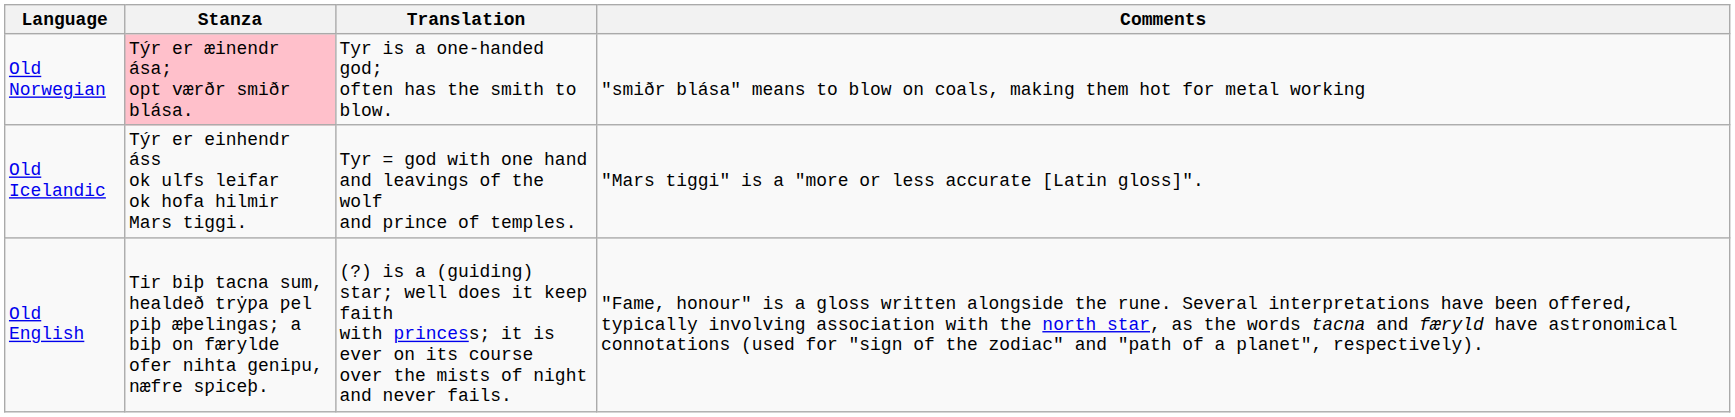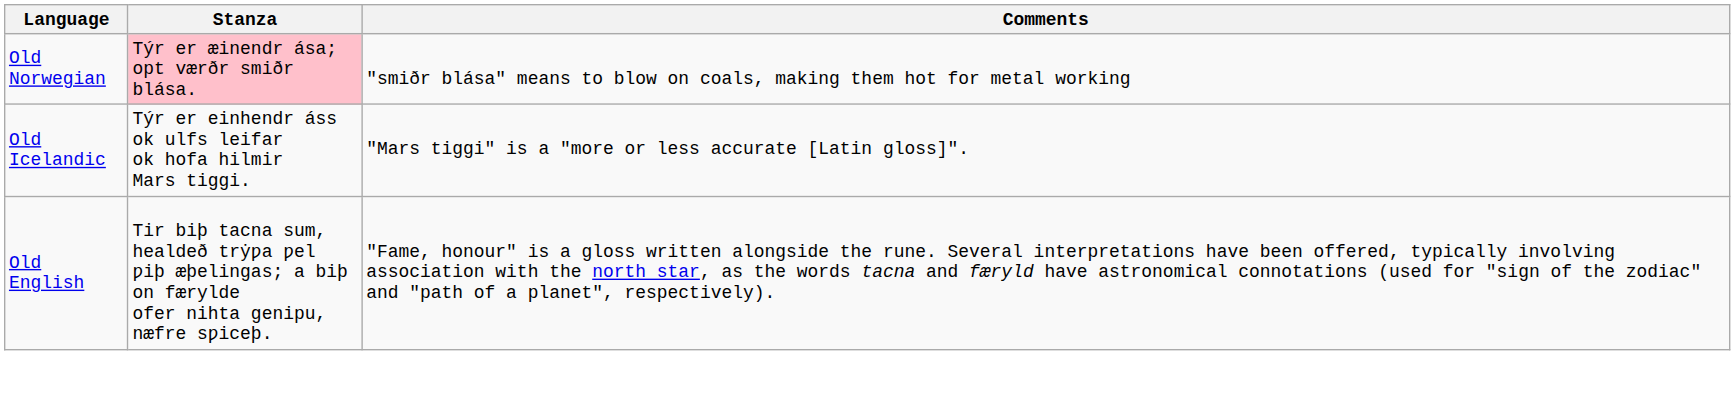- column: Translation | Tyr is a one-handed god; often has the smith to blow. | Tyr = god with one hand and leavings of the wolf and prince of temples. | (?) is a (guiding) star; well does it keep faith with princess; it is ever on its course over the mists of night and never fails.
